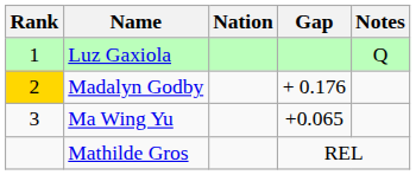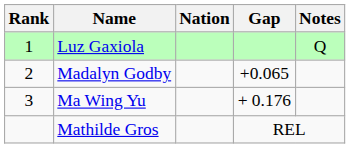Madalyn Godby | Rank: gold background -> no background
Madalyn Godby | Gap: + 0.176 -> +0.065
Ma Wing Yu | Gap: +0.065 -> + 0.176
